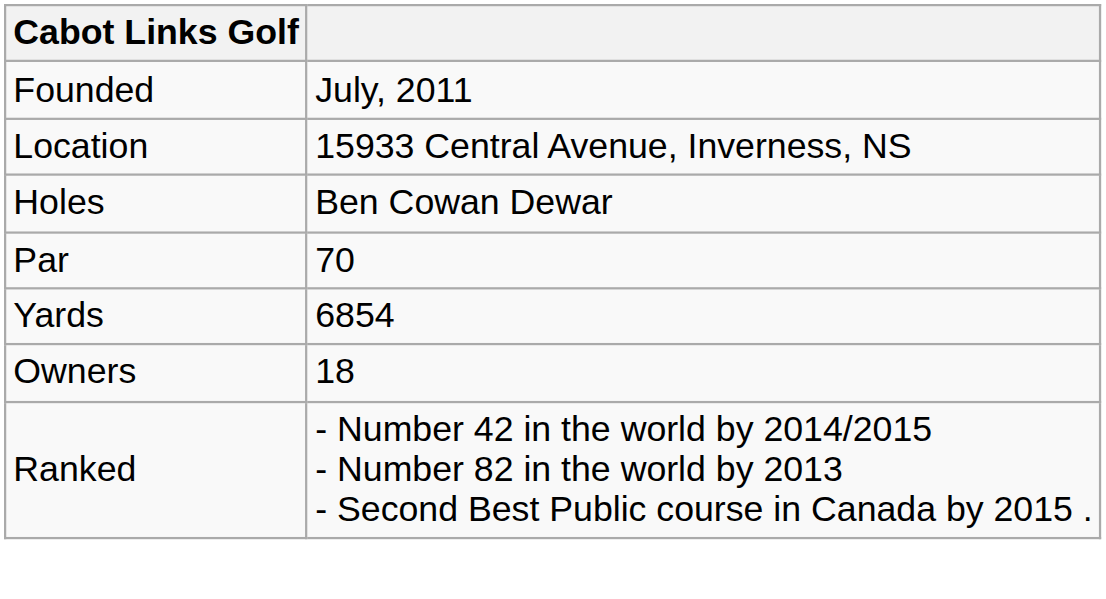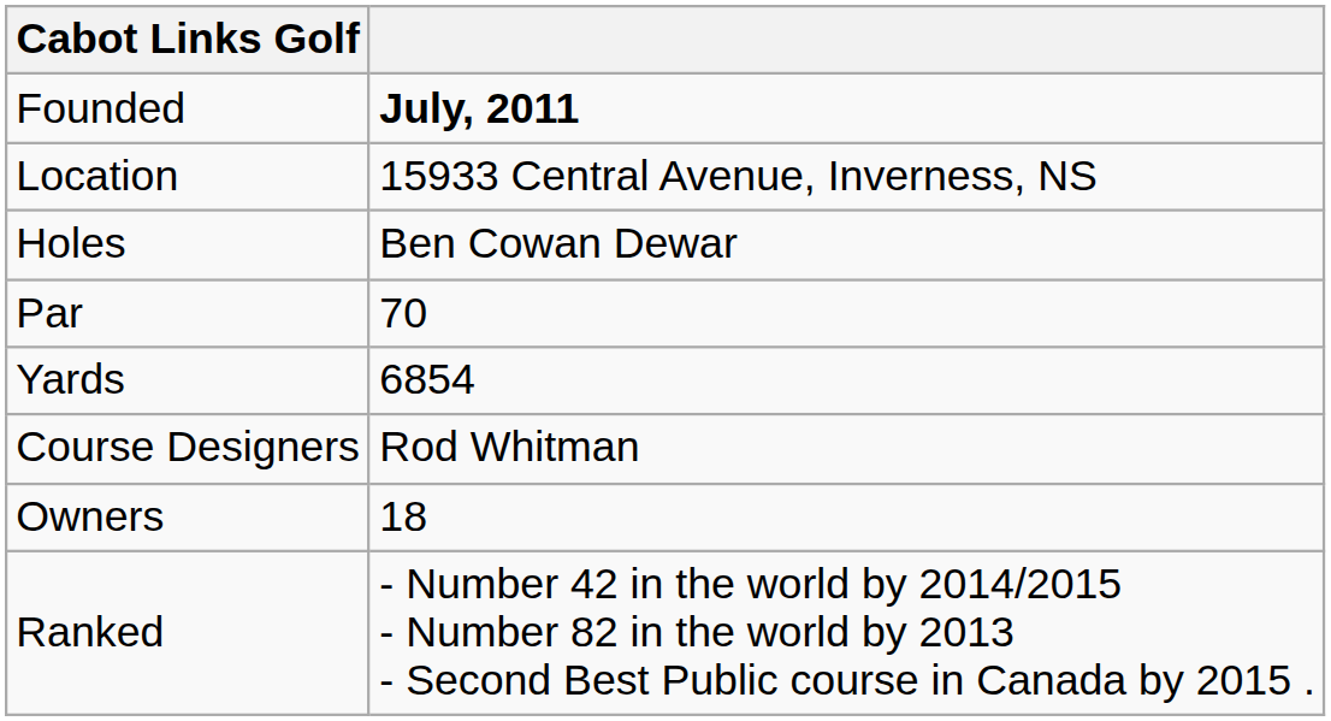Founded | column 2: normal -> bold
+ row: Course Designers | Rod Whitman
